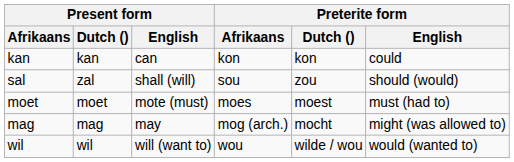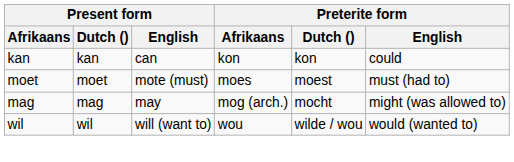- row: sal | zal | shall (will) | sou | zou | should (would)
